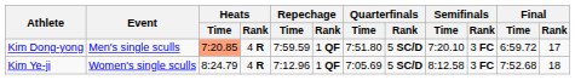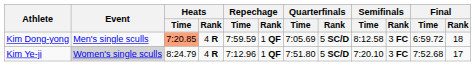Kim Dong-yong | Quarterfinals / Time: 7:51.80 -> 7:05.69
Kim Dong-yong | Semifinals / Time: 7:20.10 -> 8:12.58
Kim Dong-yong | Final / Rank: 17 -> 18
Kim Ye-ji | Event: no background -> lightgrey background
Kim Ye-ji | Quarterfinals / Time: 7:05.69 -> 7:51.80
Kim Ye-ji | Semifinals / Time: 8:12.58 -> 7:20.10
Kim Ye-ji | Final / Rank: 18 -> 17
